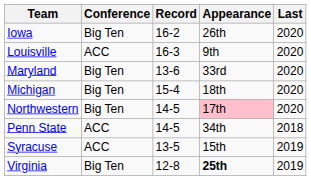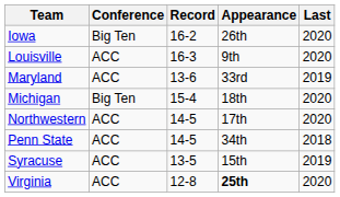Maryland | Conference: Big Ten -> ACC
Maryland | Last: 2020 -> 2019
Northwestern | Conference: Big Ten -> ACC
Northwestern | Appearance: pink background -> no background
Virginia | Conference: Big Ten -> ACC
Virginia | Last: 2019 -> 2020
